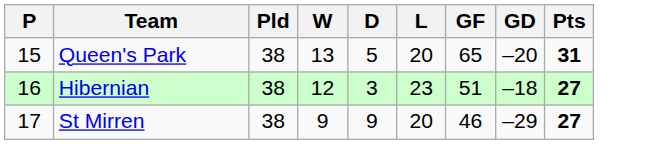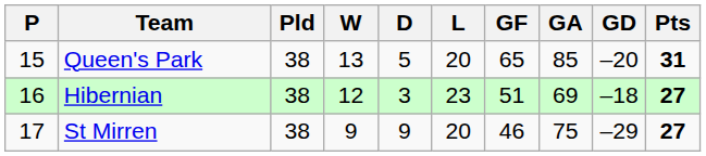+ column: GA | 85 | 69 | 75
